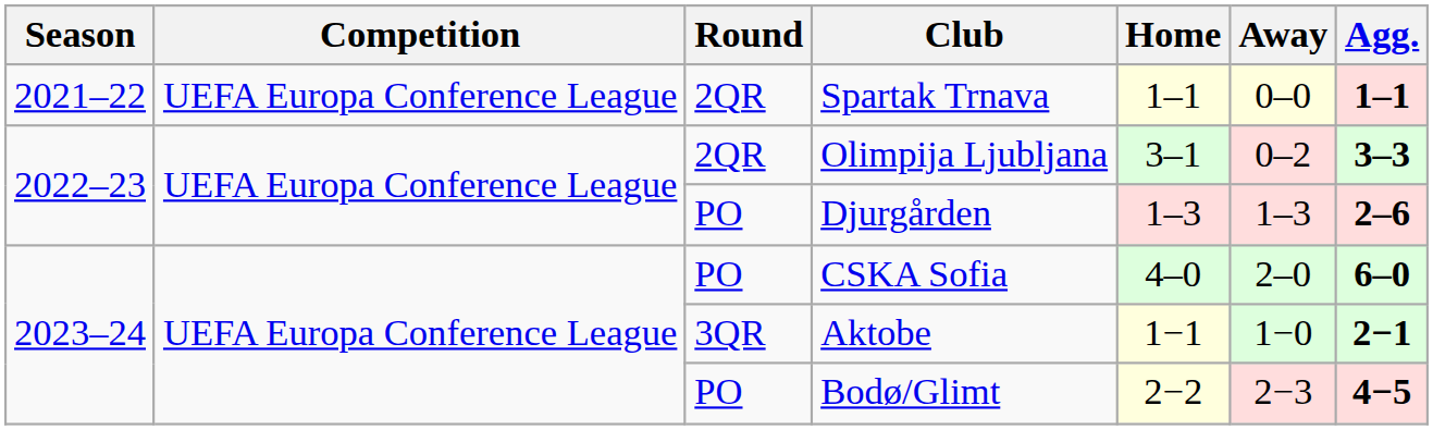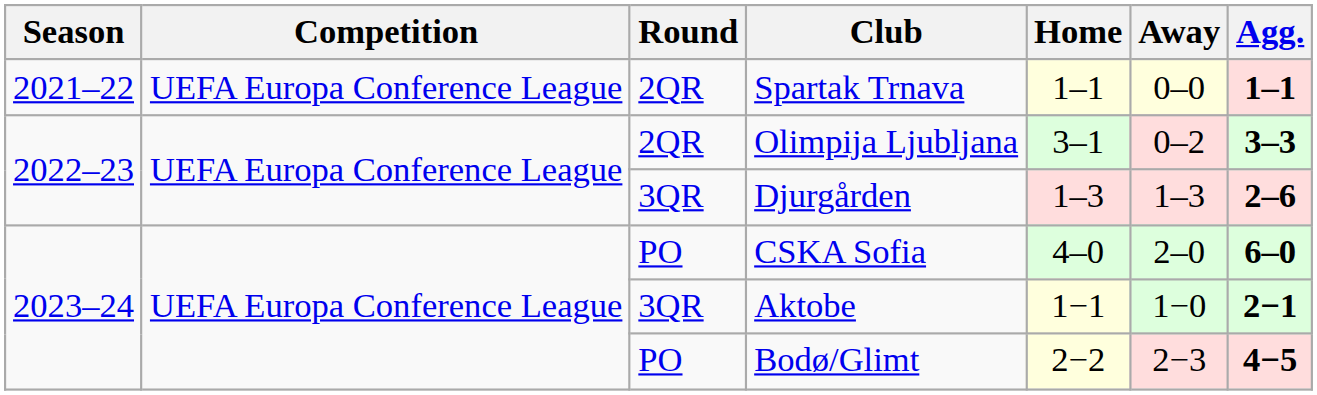Djurgården | Round: PO -> 3QR
